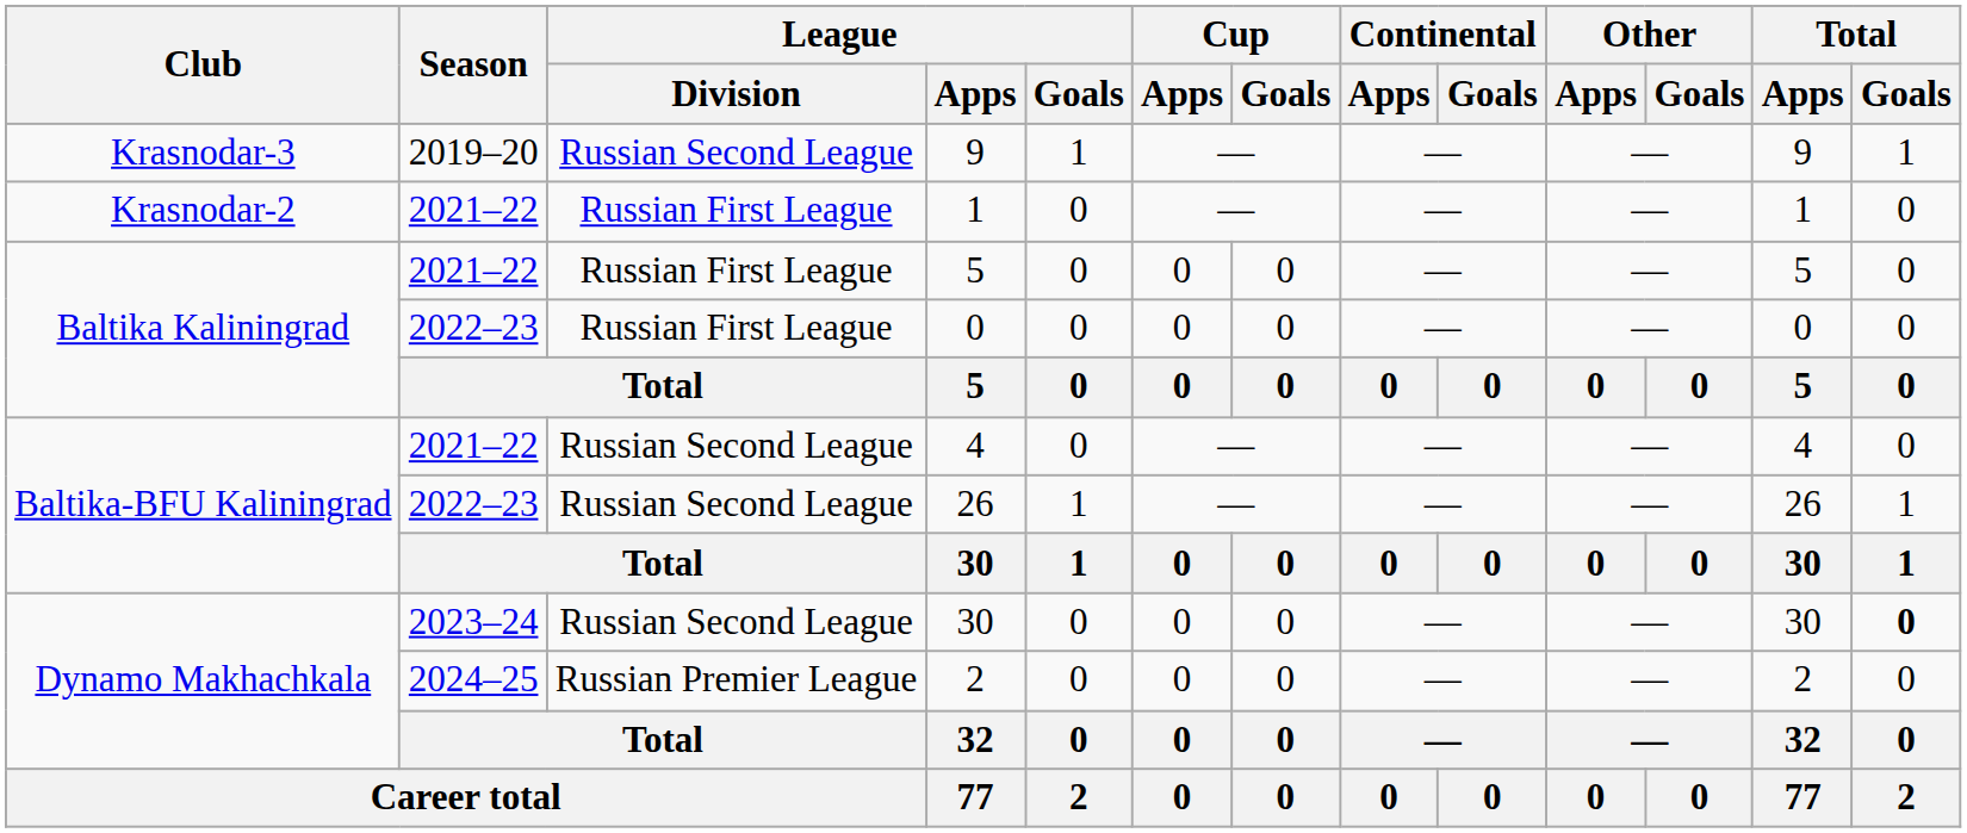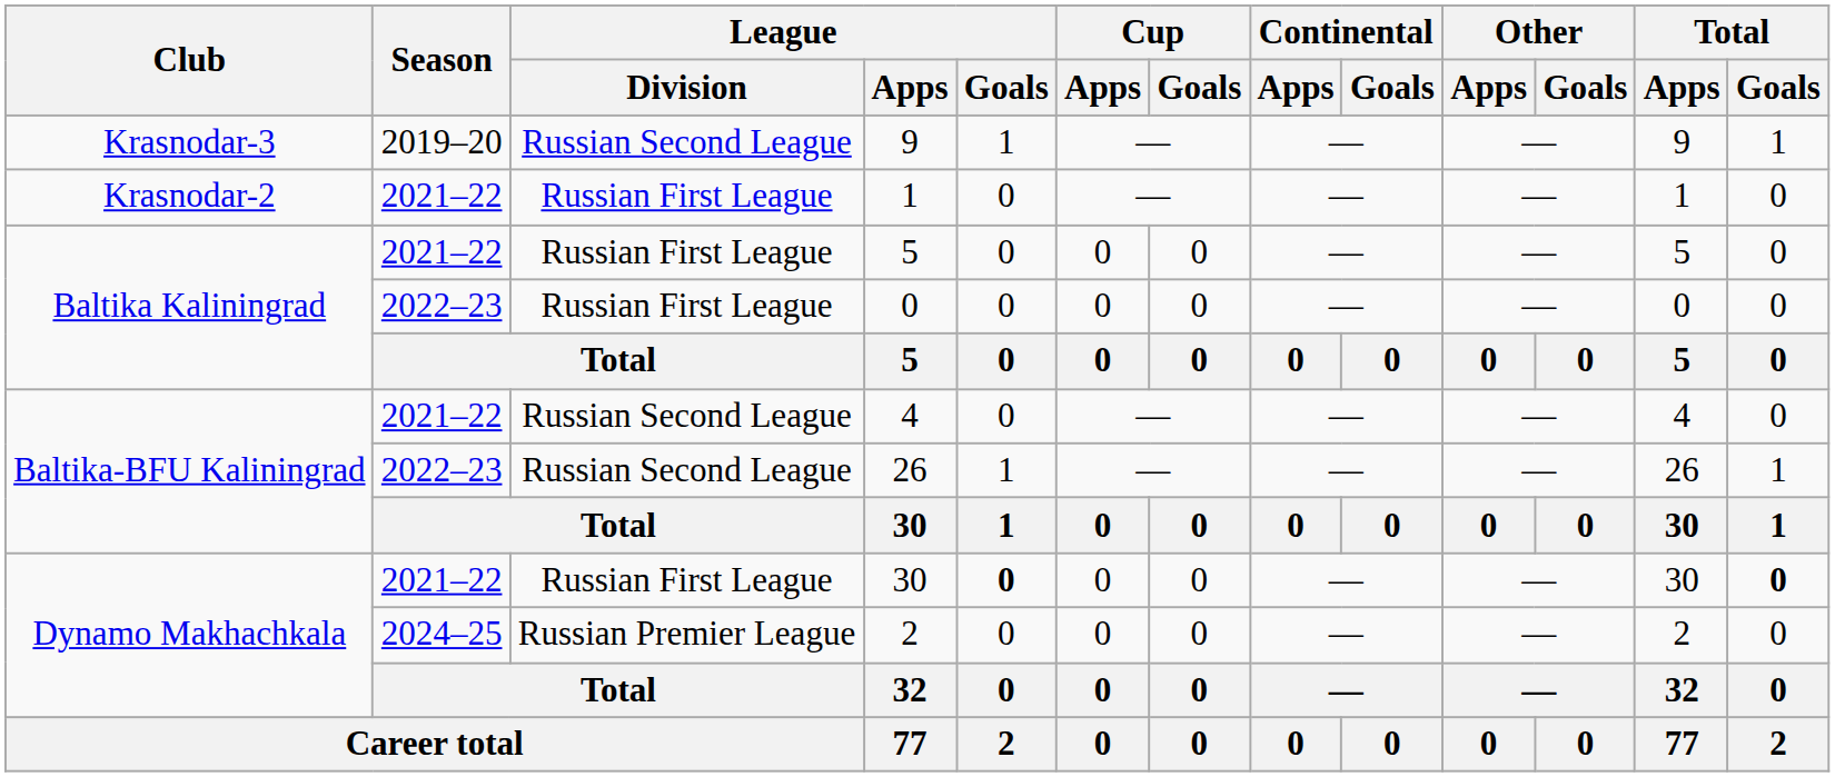Dynamo Makhachkala / 30 | Season: 2023–24 -> 2021–22
Dynamo Makhachkala / 30 | League / Division: Russian Second League -> Russian First League
Dynamo Makhachkala / 30 | League / Goals: normal -> bold
